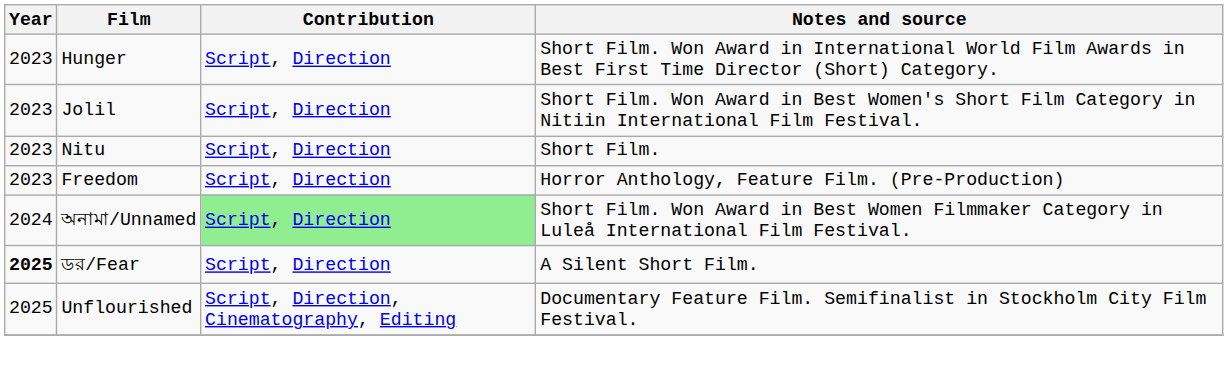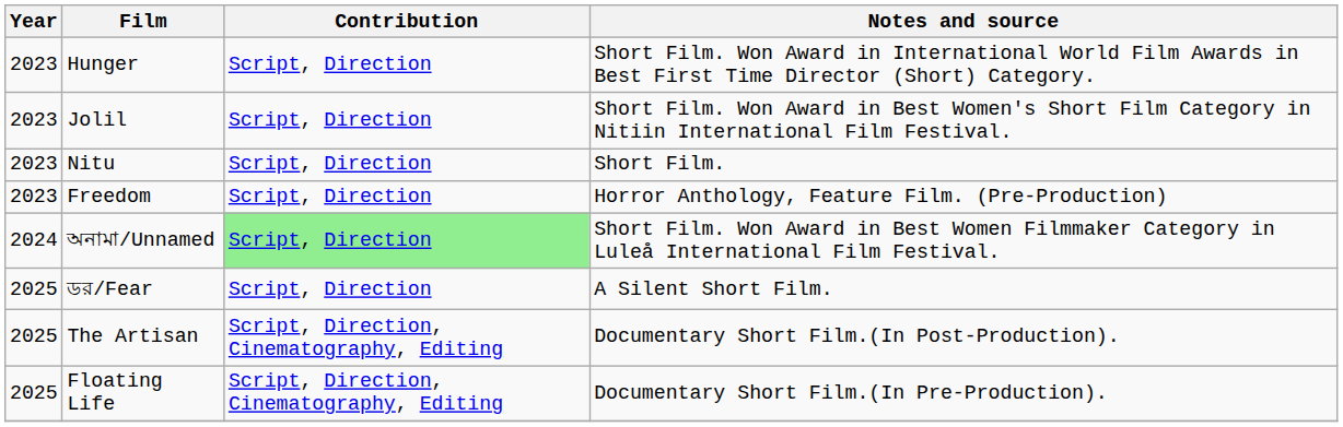ডর/Fear | Year: bold -> normal
- row: 2025 | Unflourished | Script, Direction, Cinematography, Editing | Documentary Feature Film. Semifinalist in Stockholm City Film Festival.
+ row: 2025 | The Artisan | Script, Direction, Cinematography, Editing | Documentary Short Film.(In Post-Production).
+ row: 2025 | Floating Life | Script, Direction, Cinematography, Editing | Documentary Short Film.(In Pre-Production).
